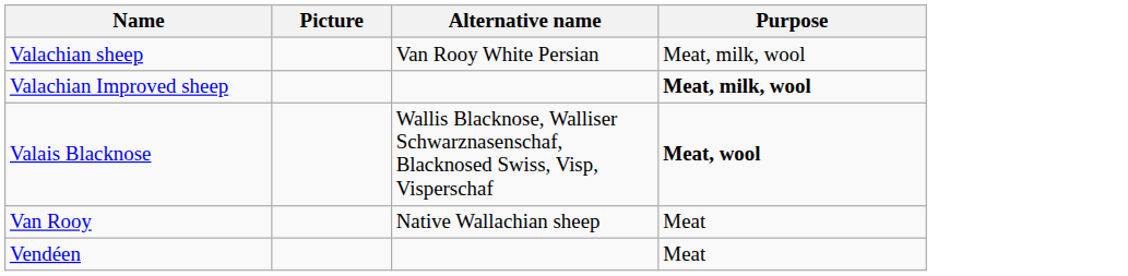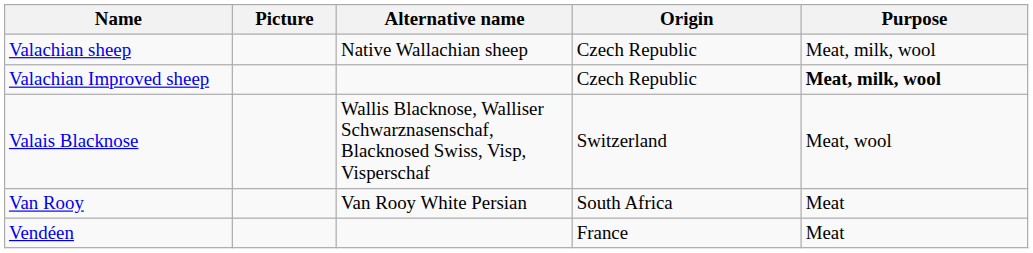+ column: Origin | Czech Republic | Czech Republic | Switzerland | South Africa | France
Valachian sheep | Alternative name: Van Rooy White Persian -> Native Wallachian sheep
Valais Blacknose | Purpose: bold -> normal
Van Rooy | Alternative name: Native Wallachian sheep -> Van Rooy White Persian
